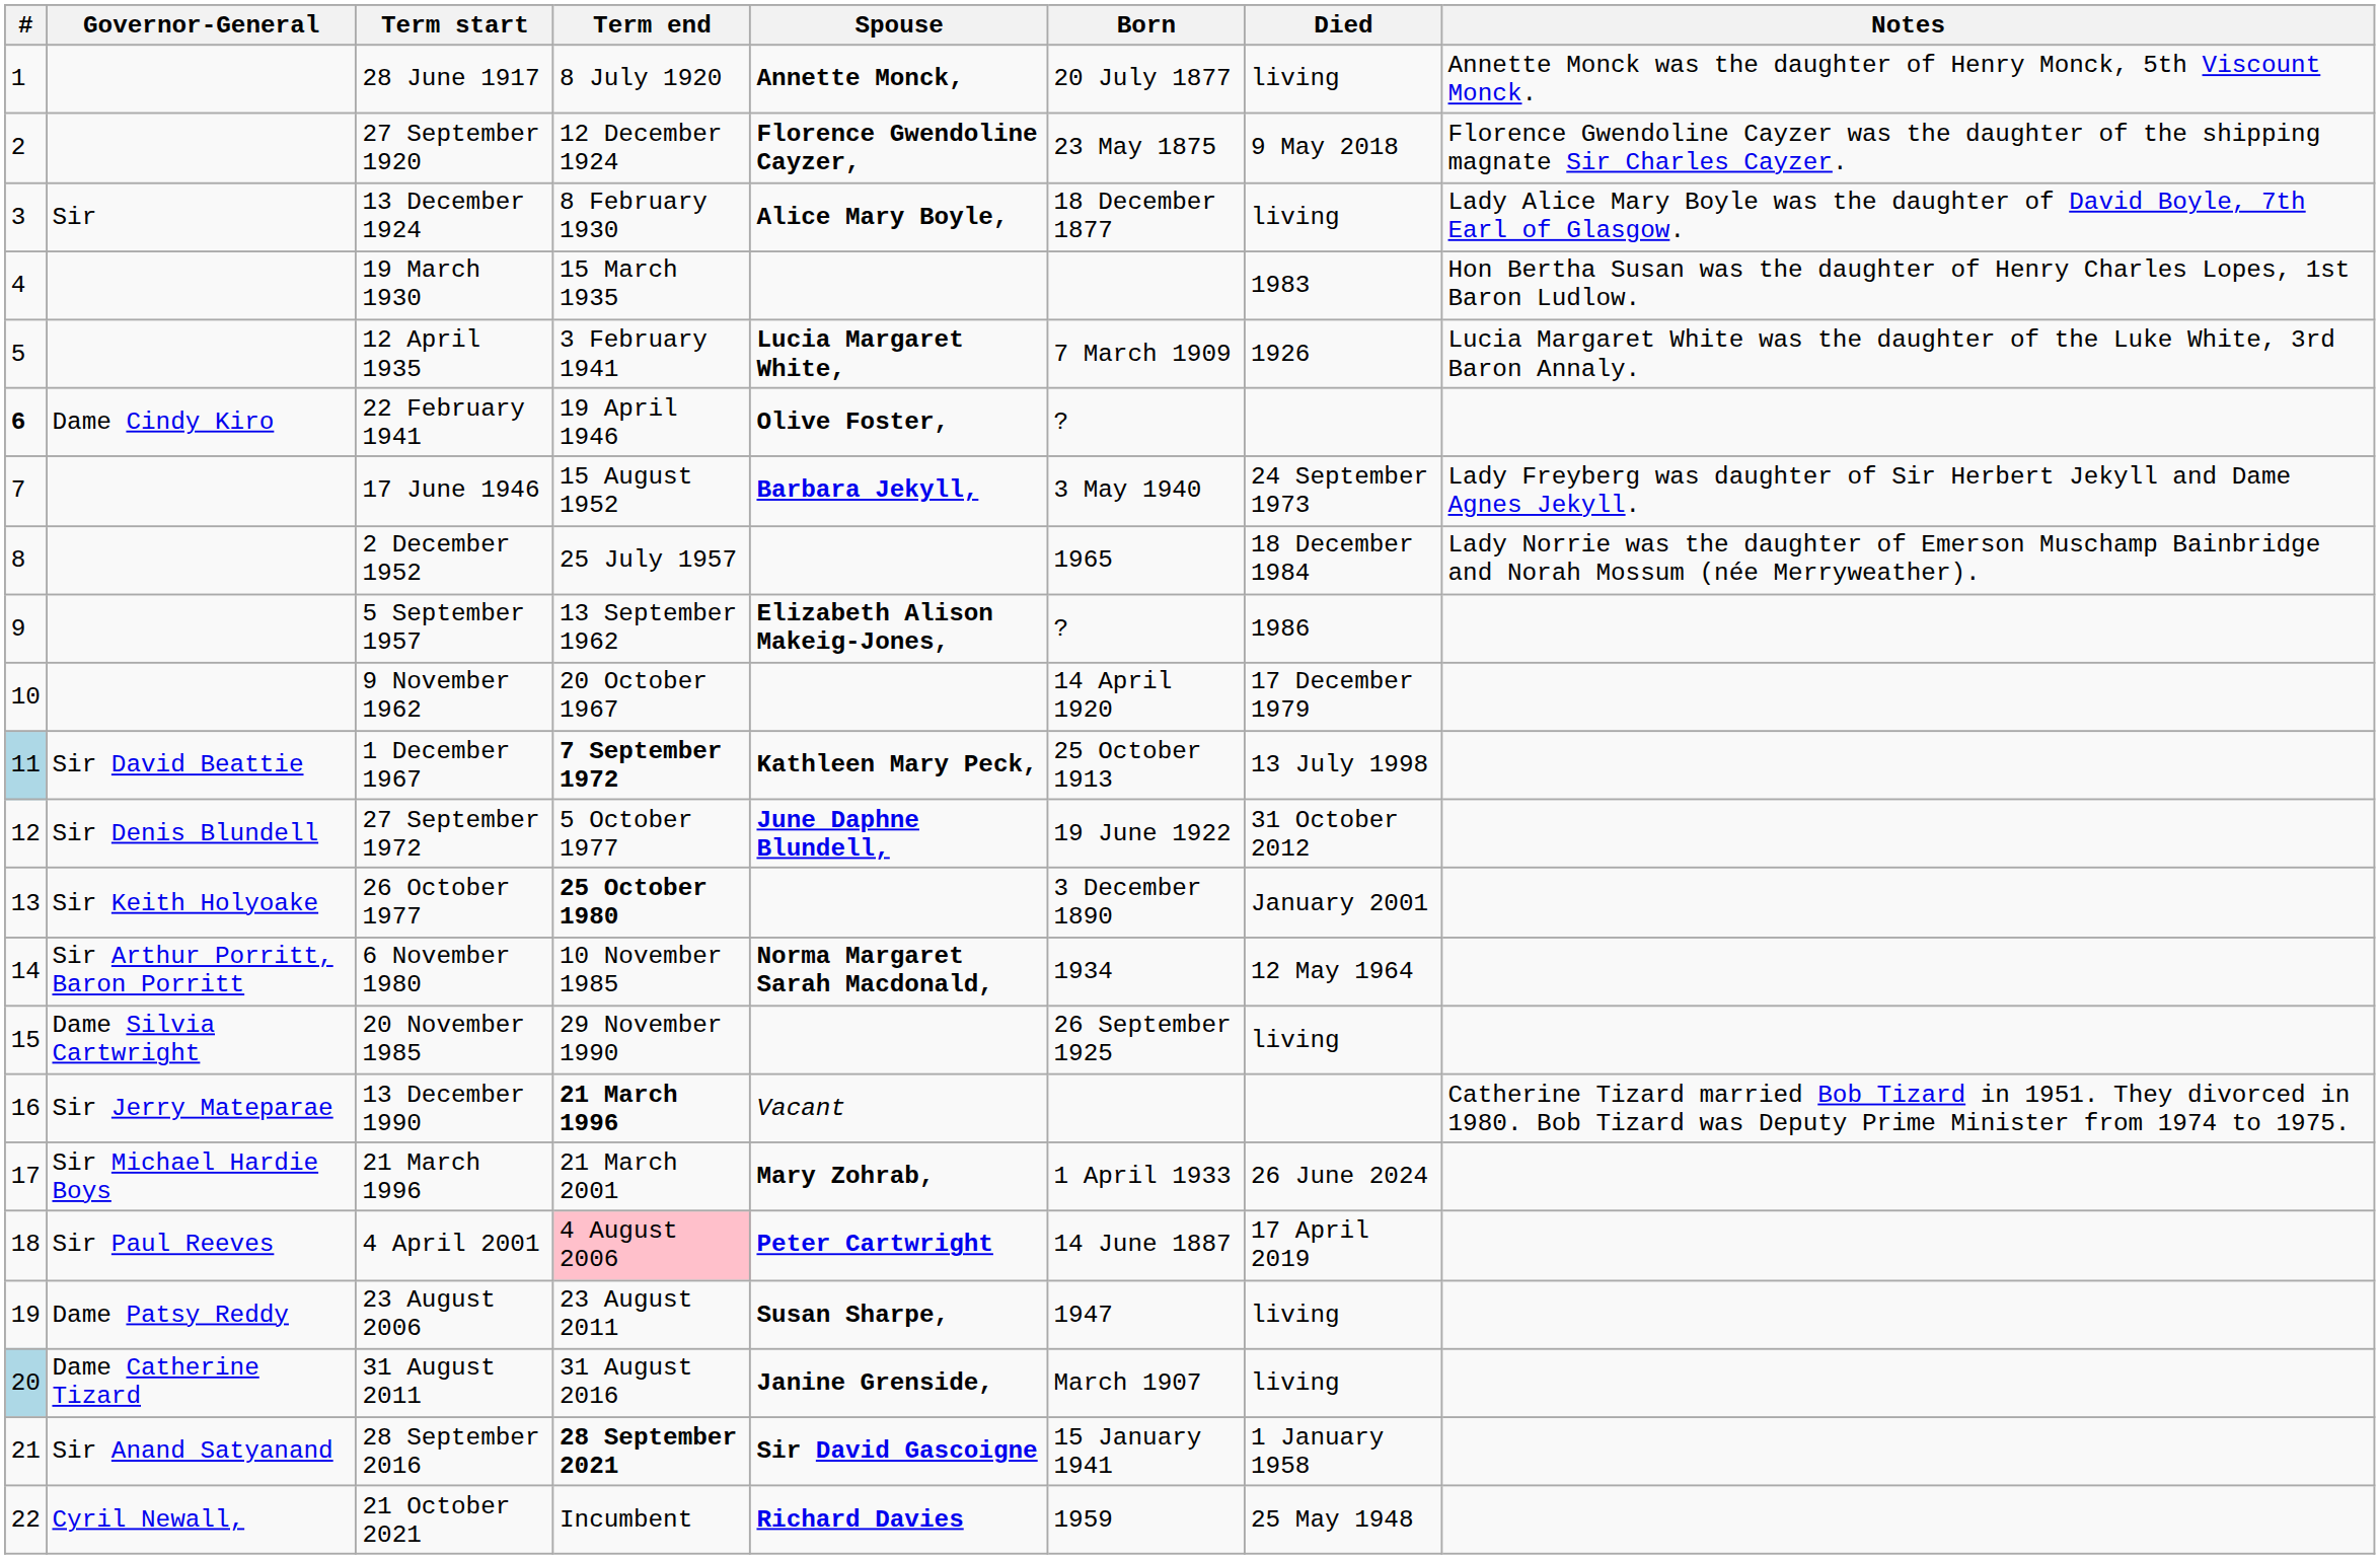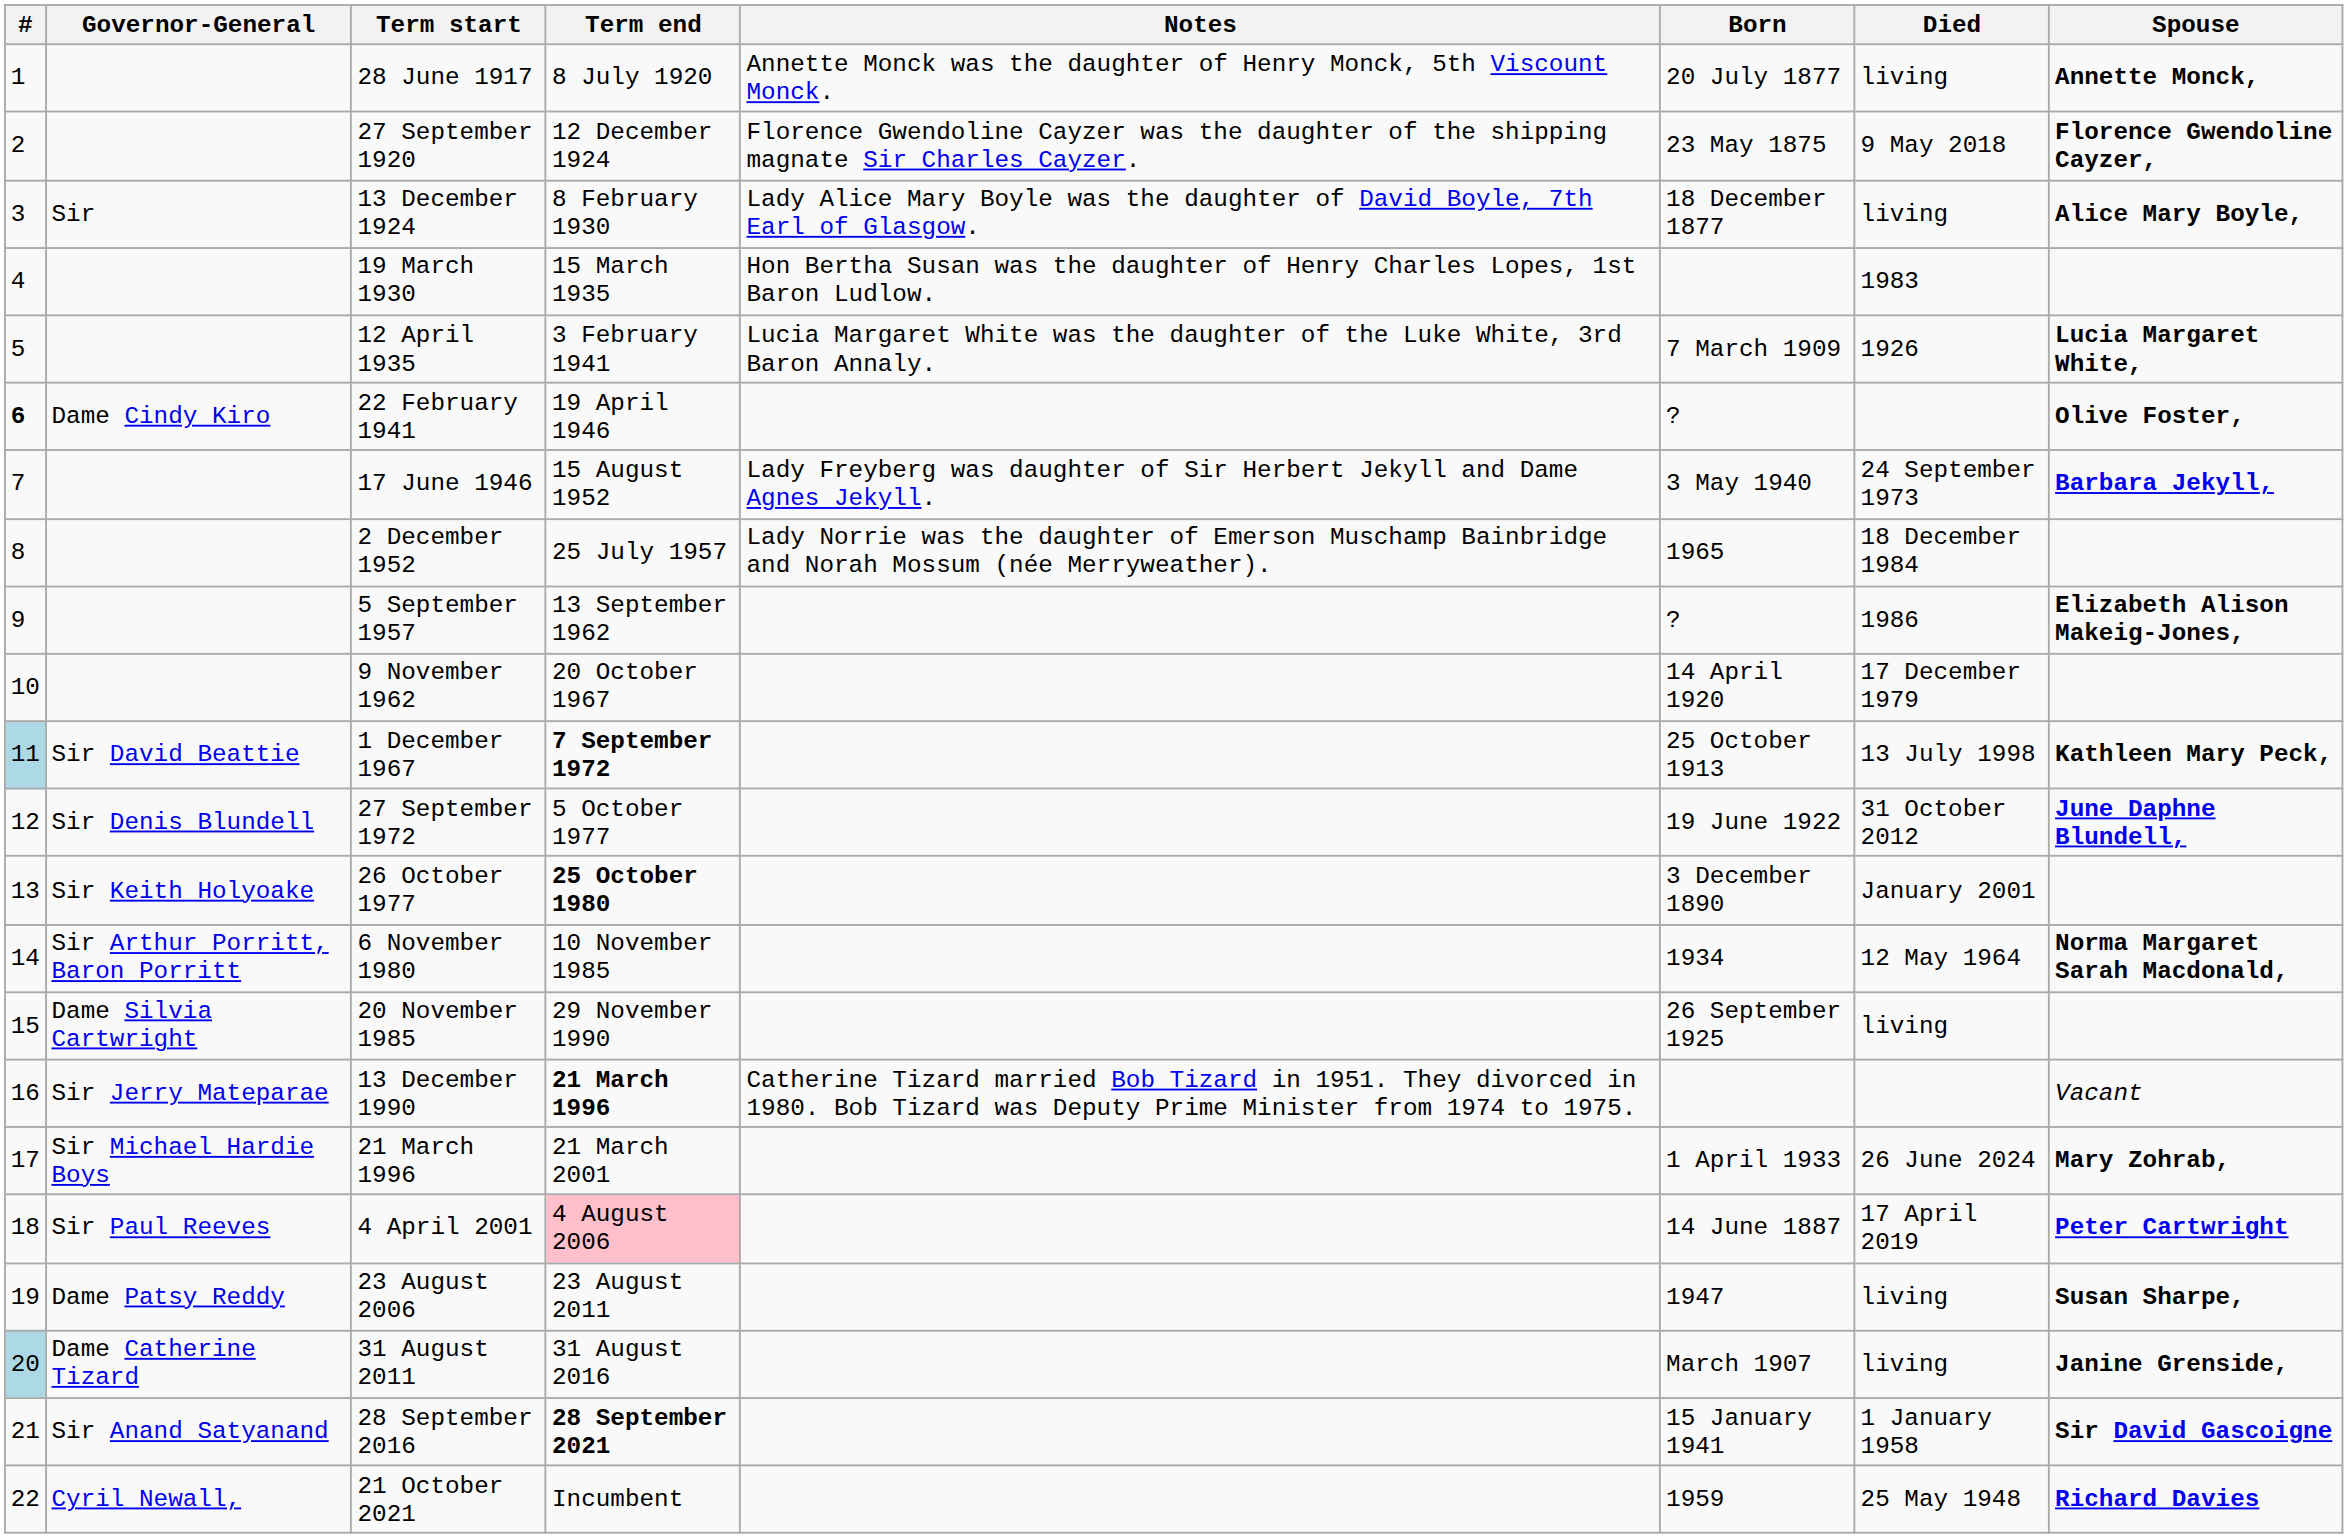columns swapped: Spouse <-> Notes
